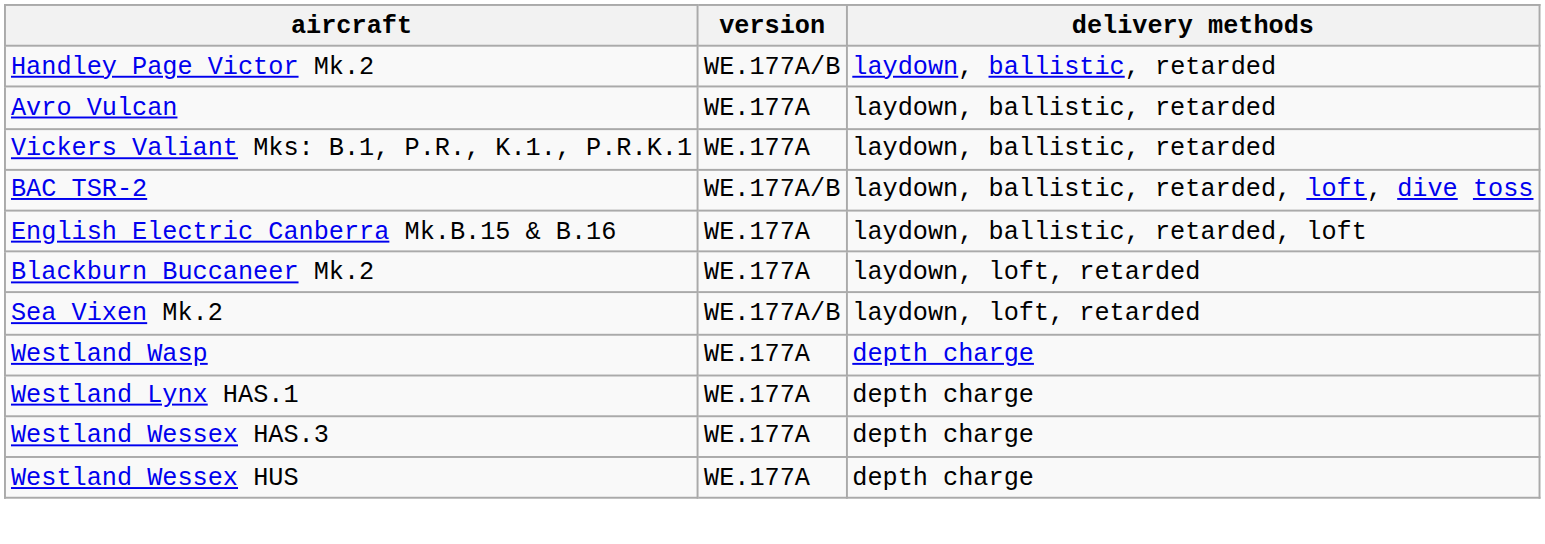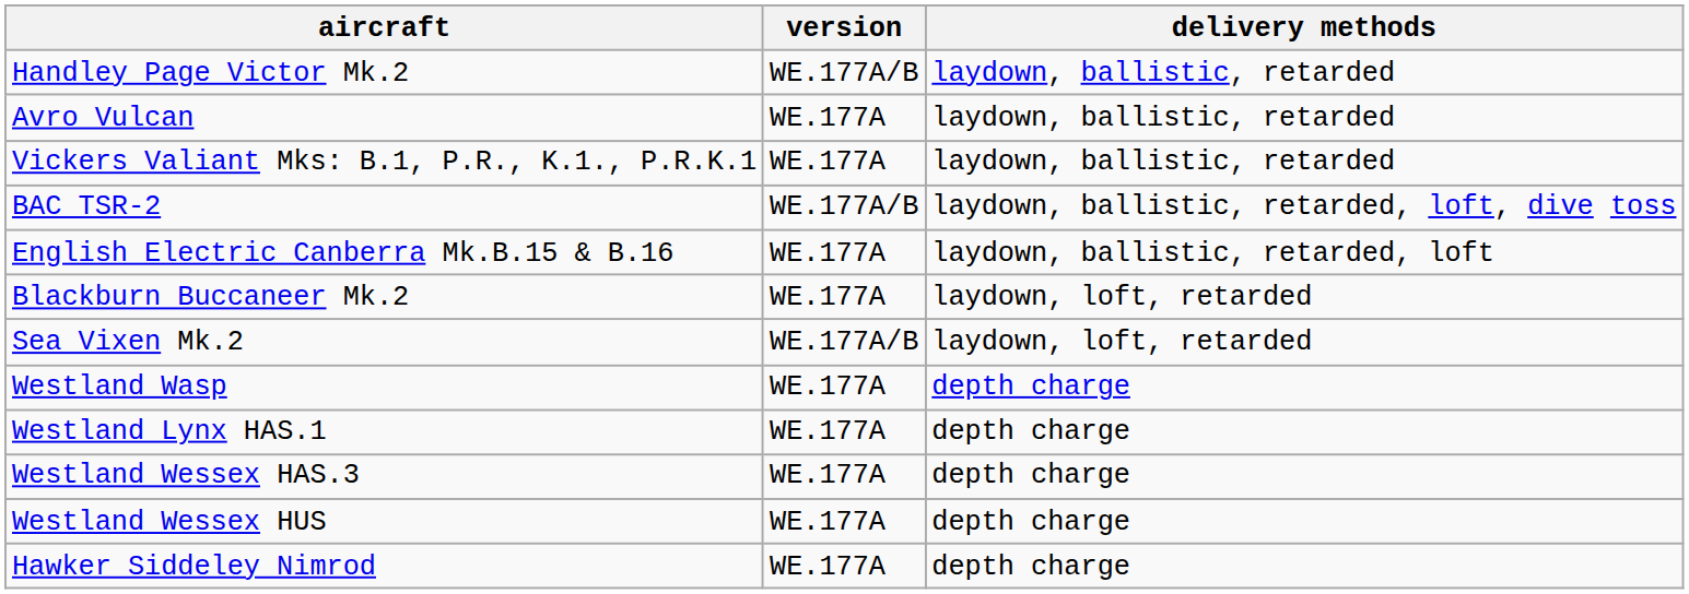+ row: Hawker Siddeley Nimrod | WE.177A | depth charge
